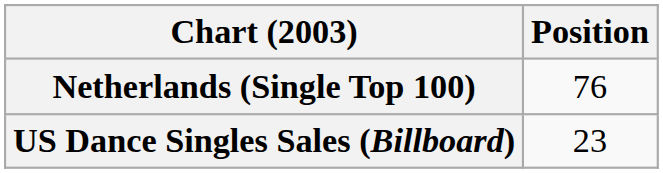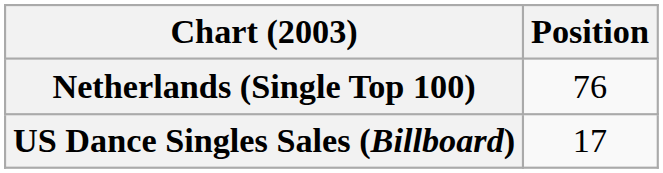US Dance Singles Sales (Billboard) | Position: 23 -> 17
